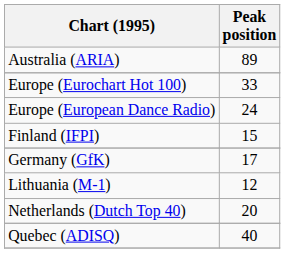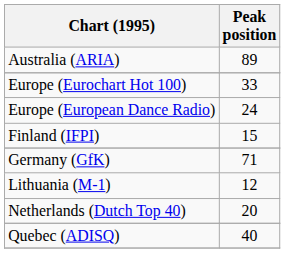Germany (GfK) | Peak position: 17 -> 71
